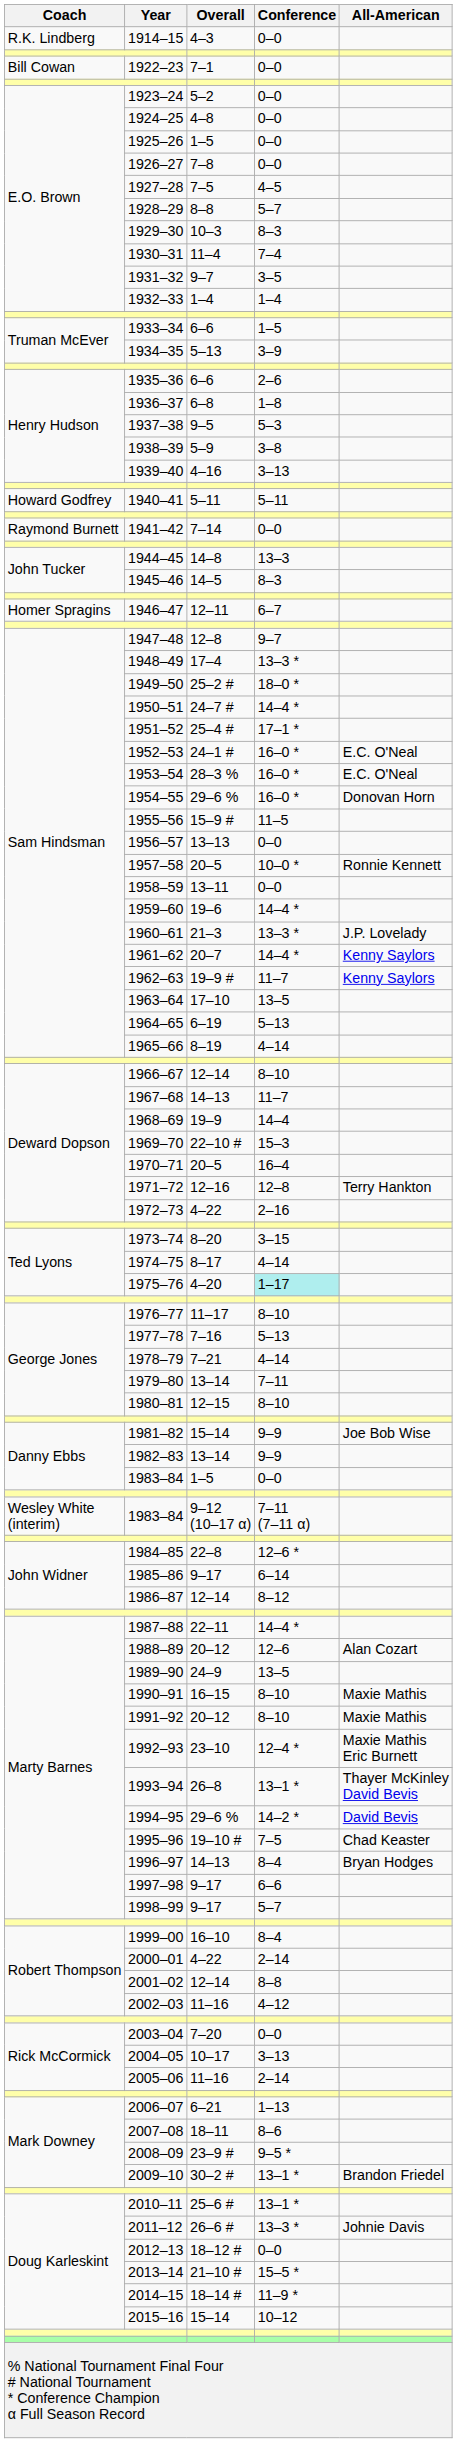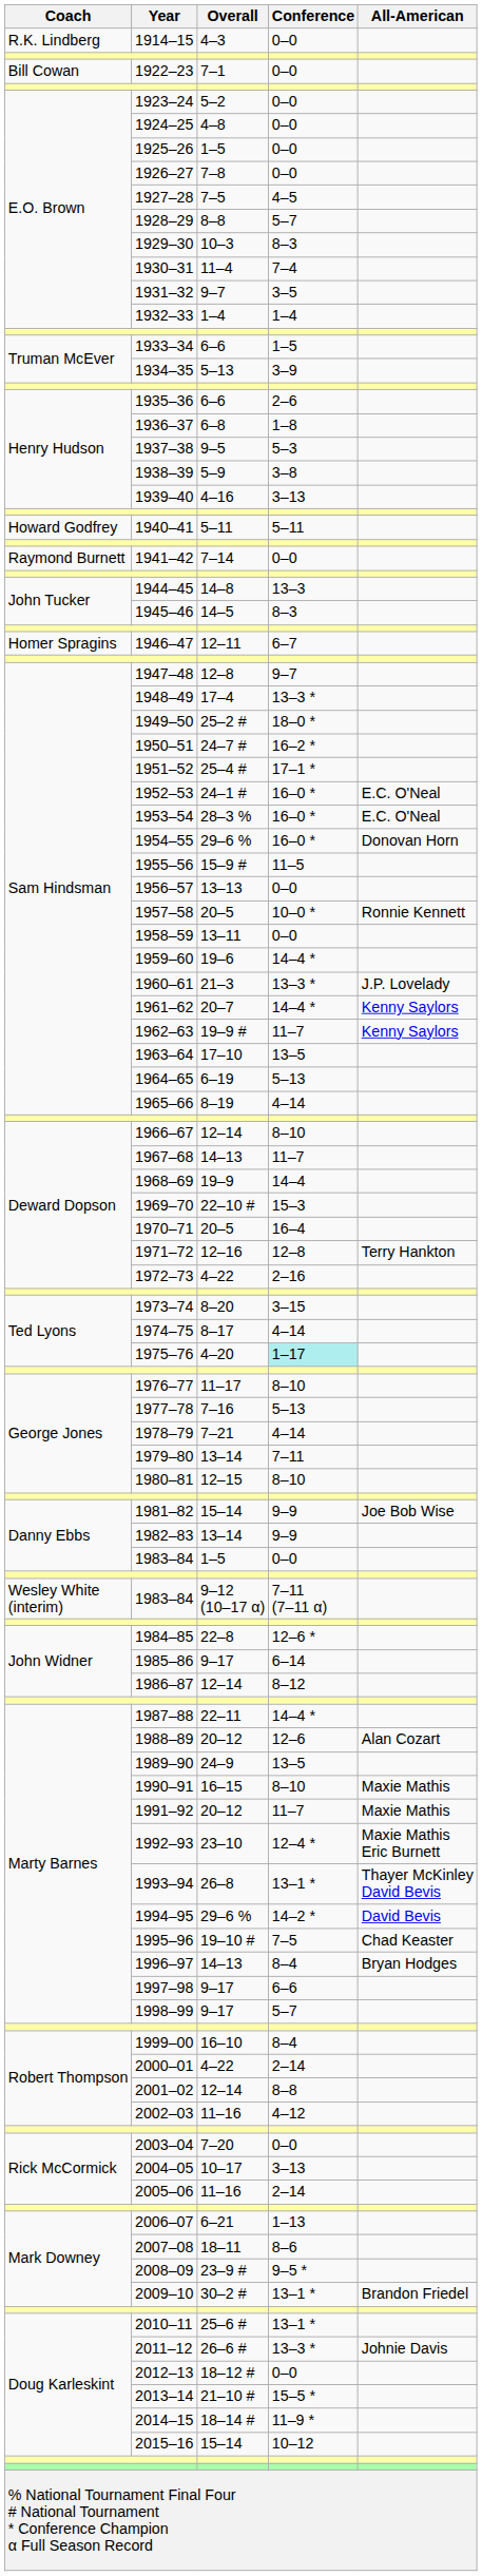1950–51 | Conference: 14–4 * -> 16–2 *
1991–92 | Conference: 8–10 -> 11–7
